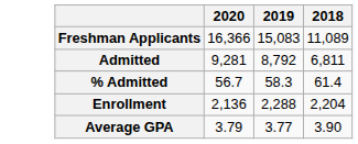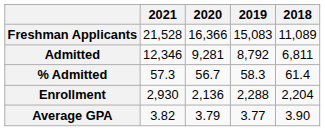+ column: 2021 | 21,528 | 12,346 | 57.3 | 2,930 | 3.82
